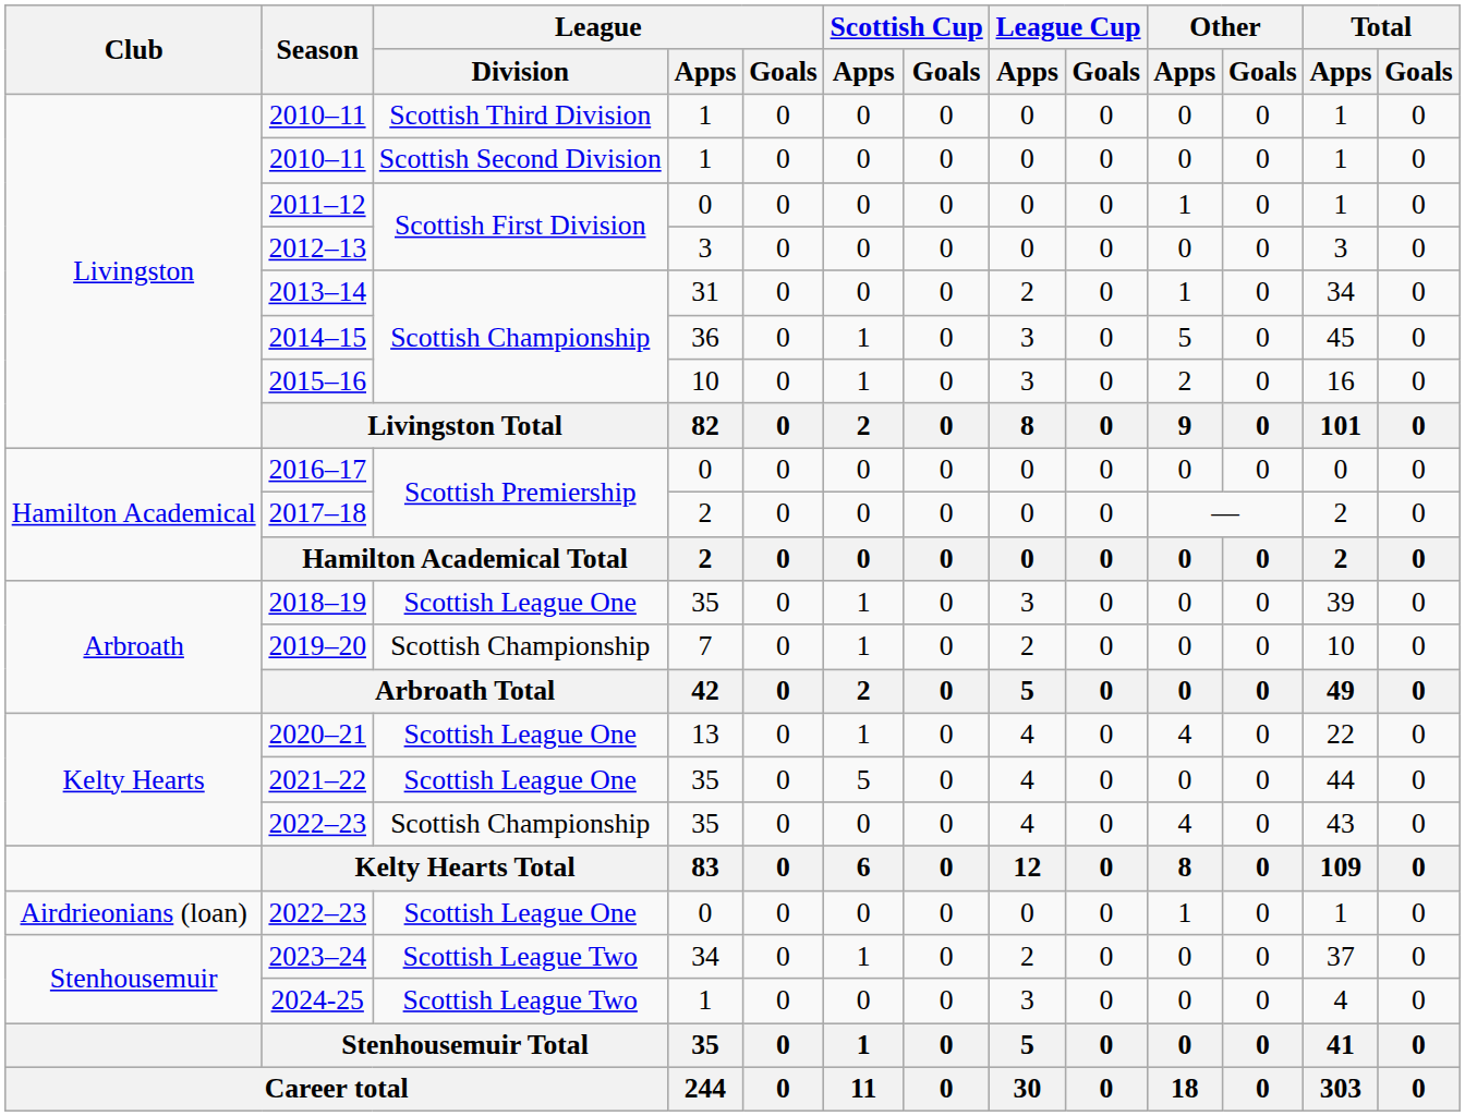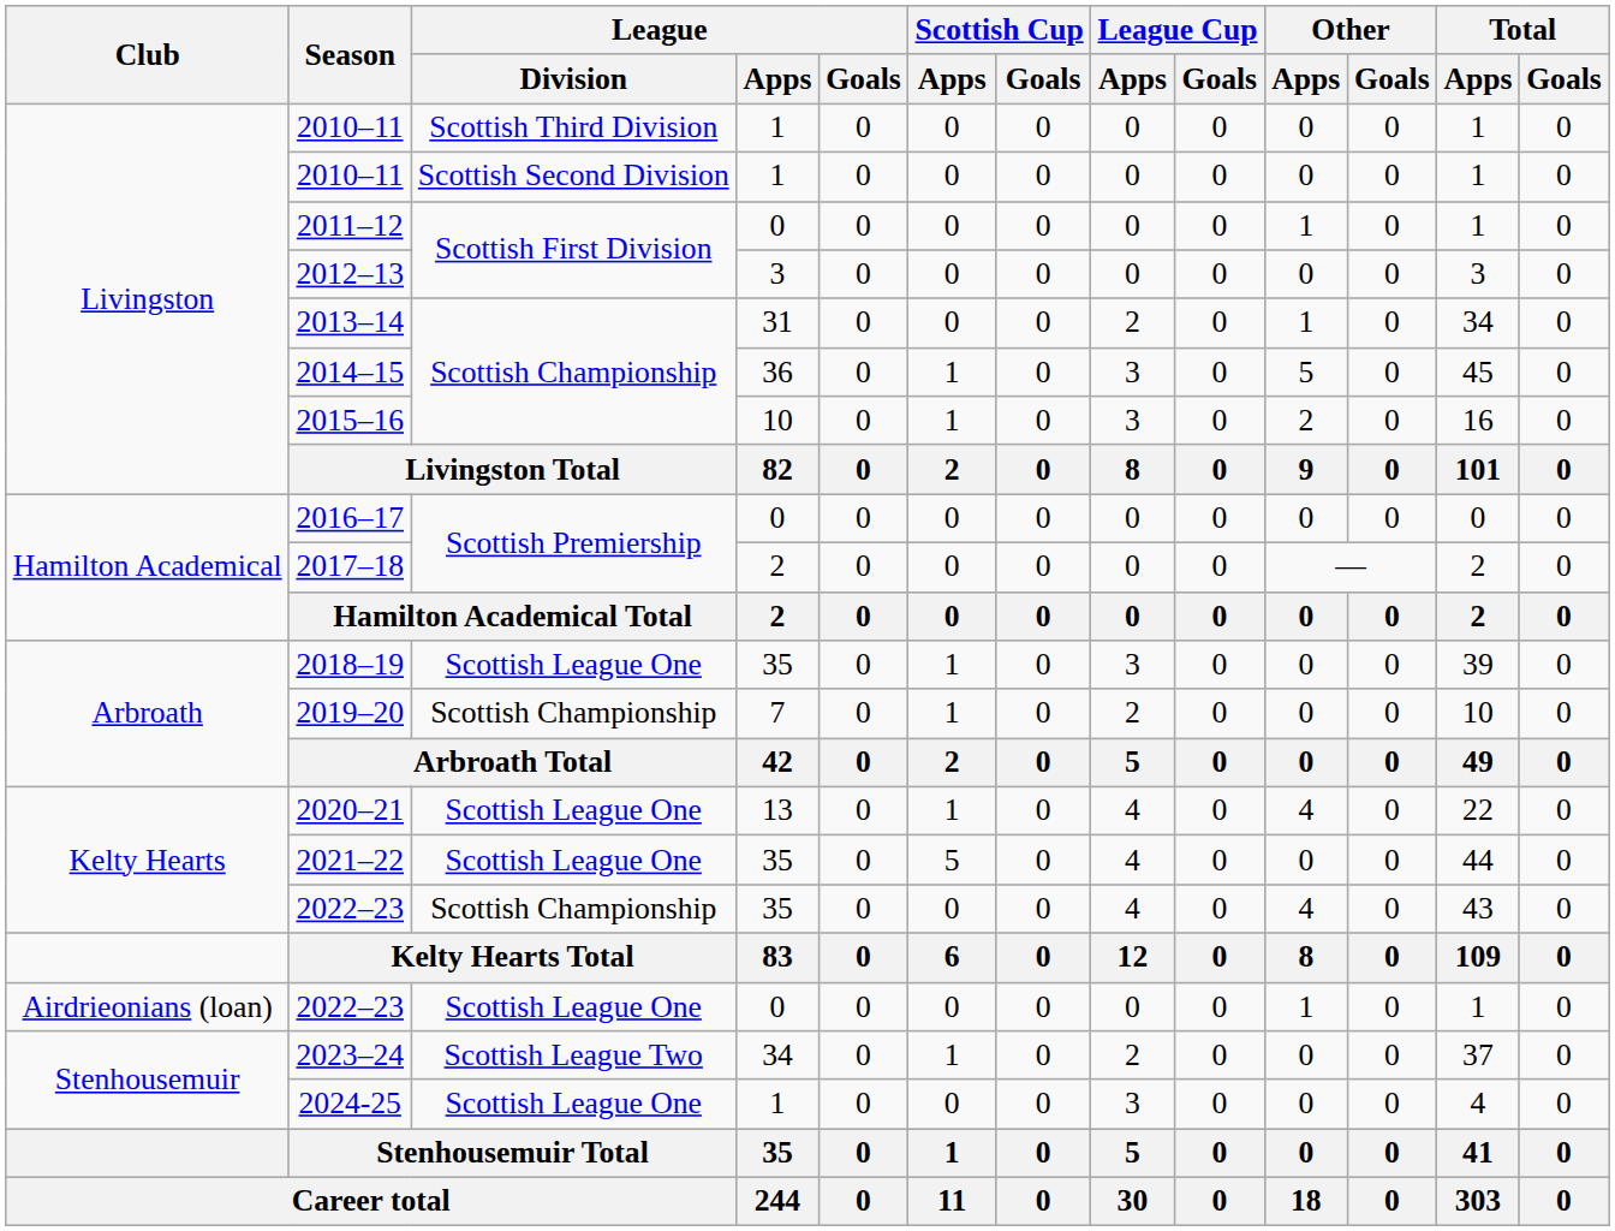2024-25 | League / Division: Scottish League Two -> Scottish League One
